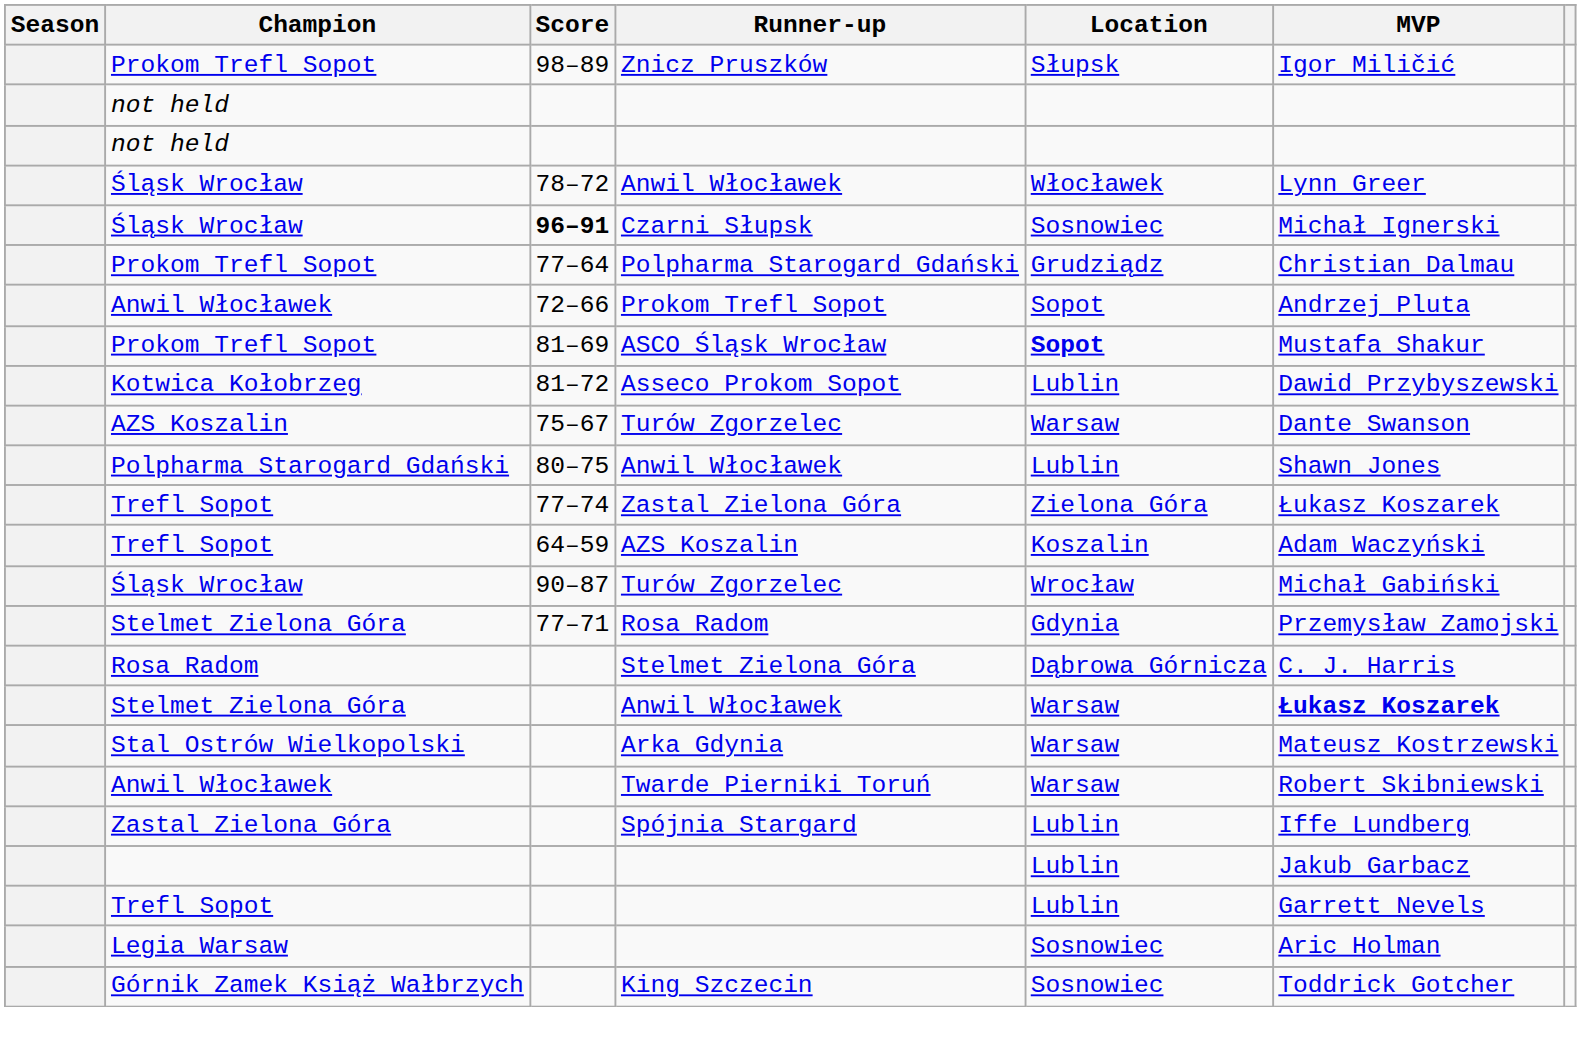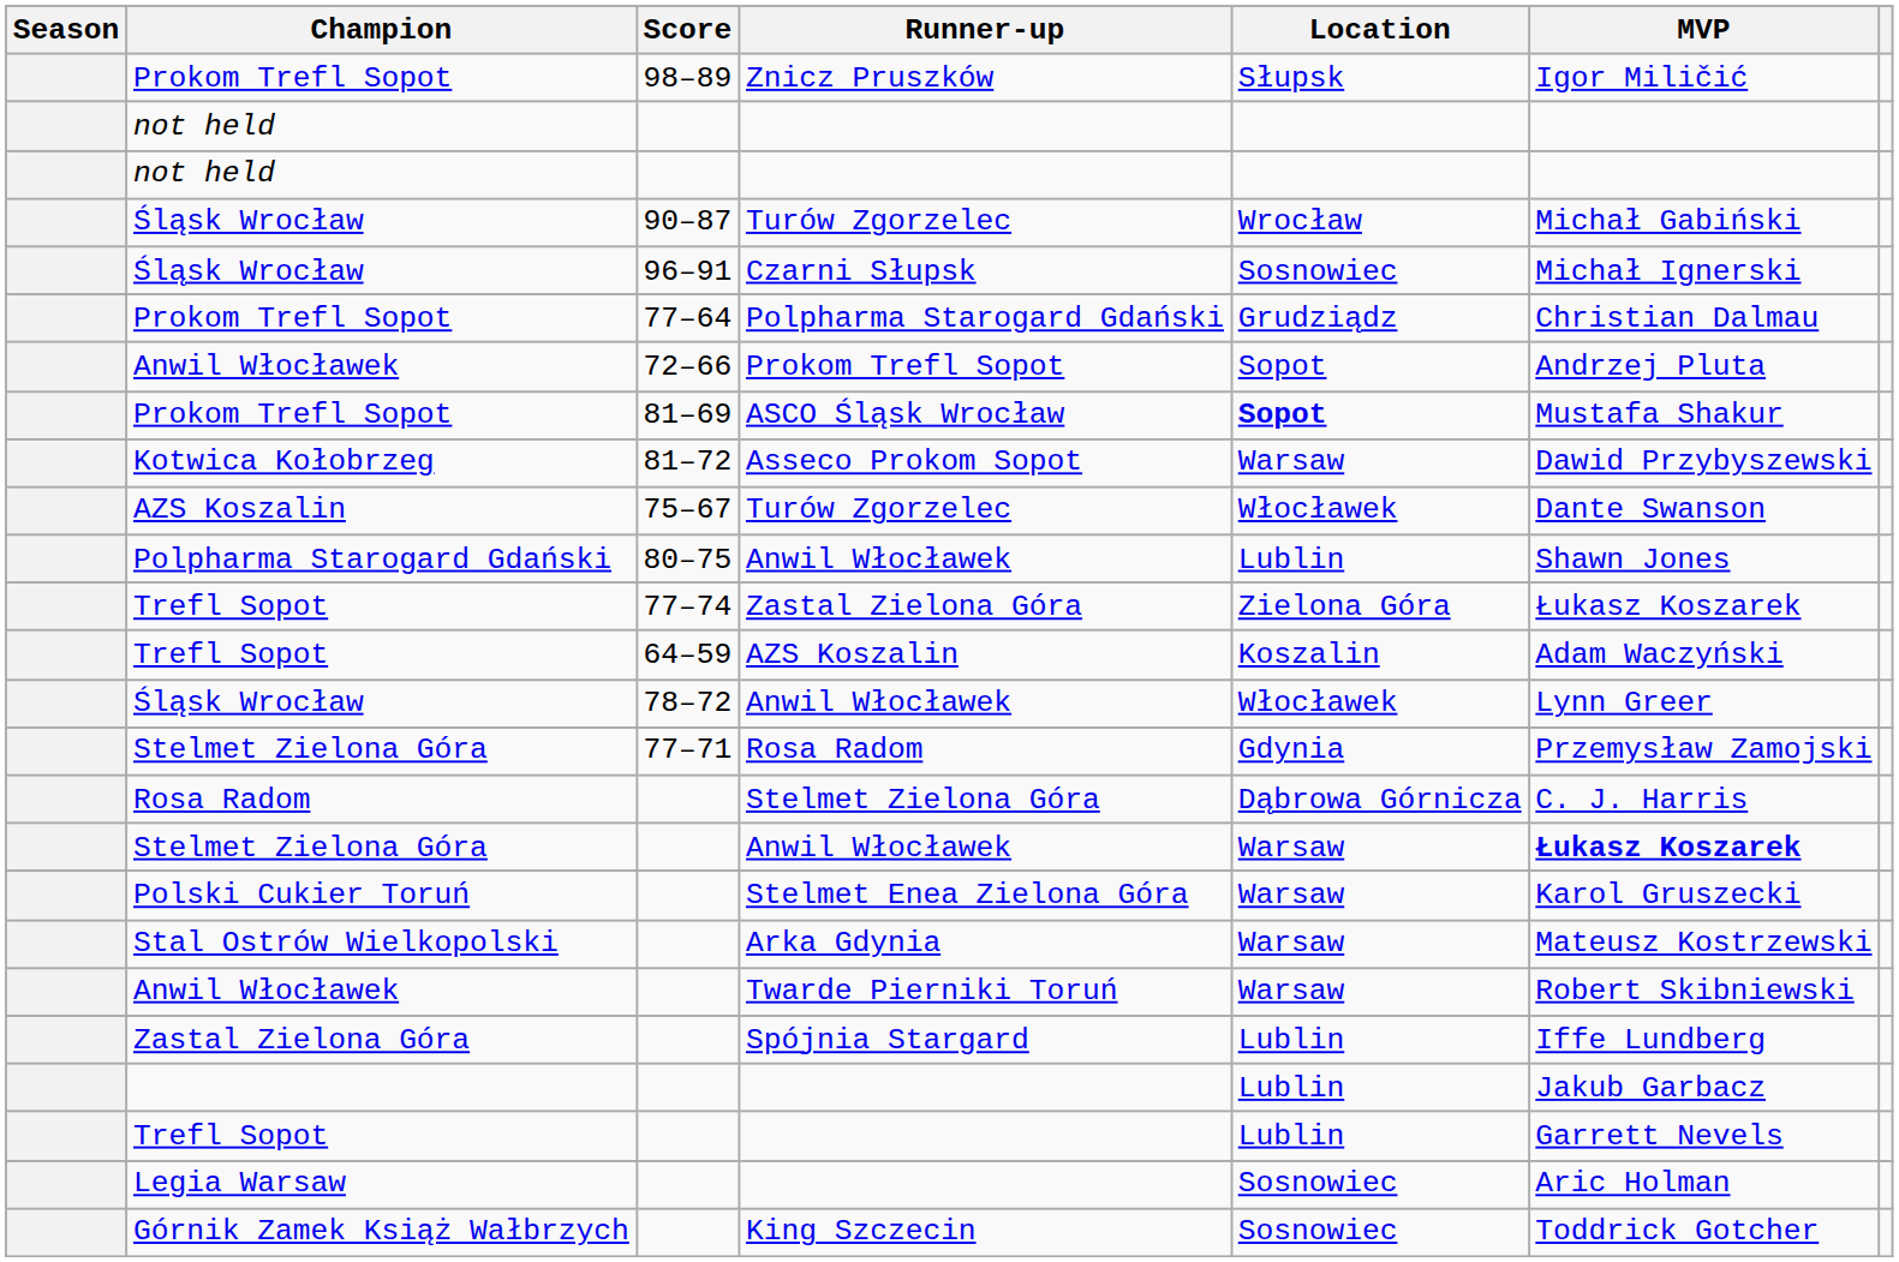rows swapped: Śląsk Wrocław / Anwil Włocławek <-> Śląsk Wrocław / Turów Zgorzelec
Czarni Słupsk | Score: bold -> normal
Asseco Prokom Sopot | Location: Lublin -> Warsaw
AZS Koszalin / Turów Zgorzelec | Location: Warsaw -> Włocławek
+ row: Polski Cukier Toruń | Stelmet Enea Zielona Góra | Warsaw | Karol Gruszecki
